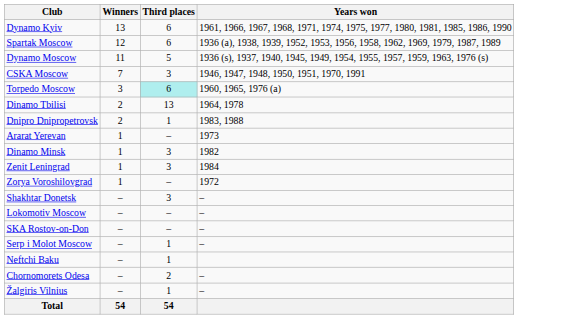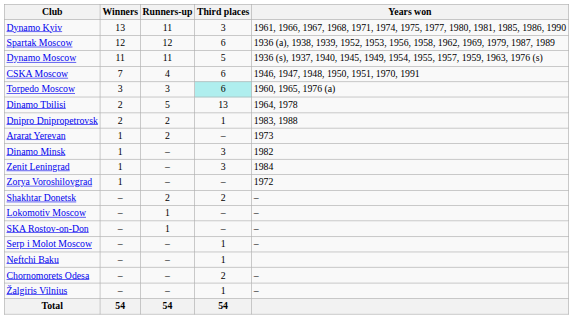+ column: Runners-up | 11 | 12 | 11 | 4 | 3 | 5 | 2 | 2 | – | – | – | 2 | 1 | 1 | – | – | – | – | 54
Dynamo Kyiv | Third places: 6 -> 3
CSKA Moscow | Third places: 3 -> 6
Shakhtar Donetsk | Third places: 3 -> 2
